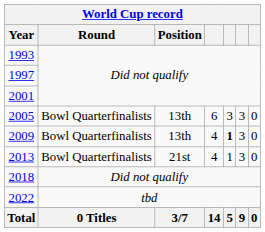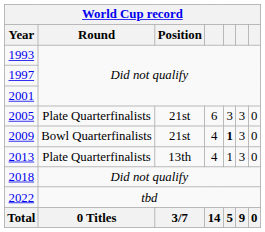2005 | Round: Bowl Quarterfinalists -> Plate Quarterfinalists
2005 | Position: 13th -> 21st
2009 | Position: 13th -> 21st
2013 | Round: Bowl Quarterfinalists -> Plate Quarterfinalists
2013 | Position: 21st -> 13th
